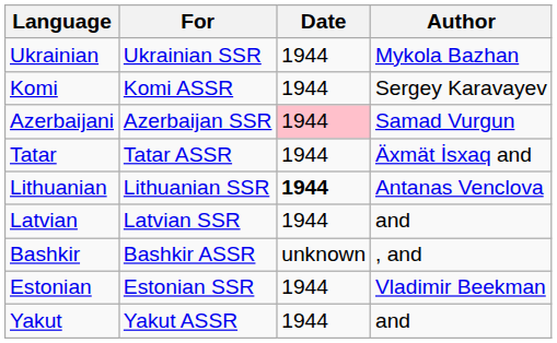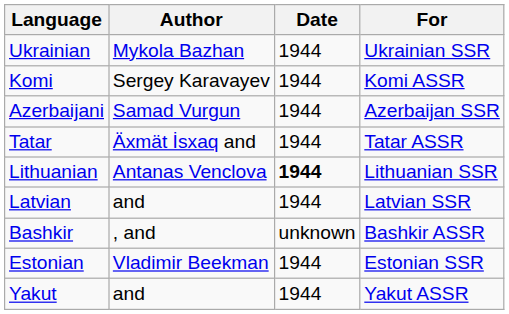columns swapped: For <-> Author
Azerbaijani | Date: pink background -> no background
